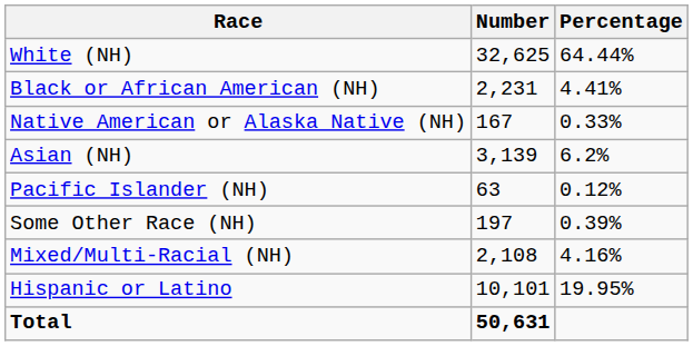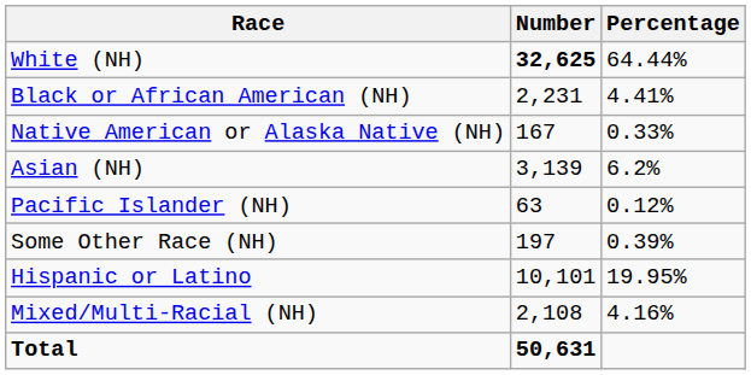White (NH) | Number: normal -> bold
rows swapped: Mixed/Multi-Racial (NH) <-> Hispanic or Latino
